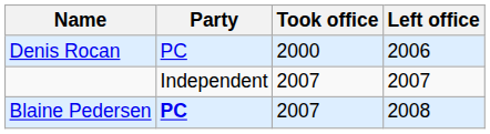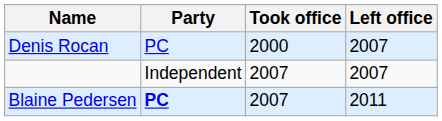Denis Rocan | Left office: 2006 -> 2007
Blaine Pedersen | Left office: 2008 -> 2011
